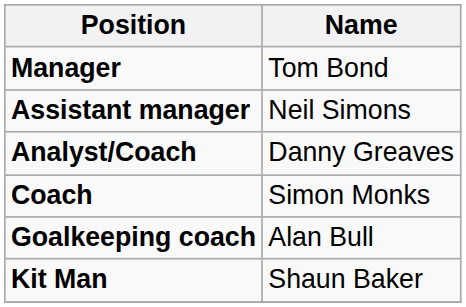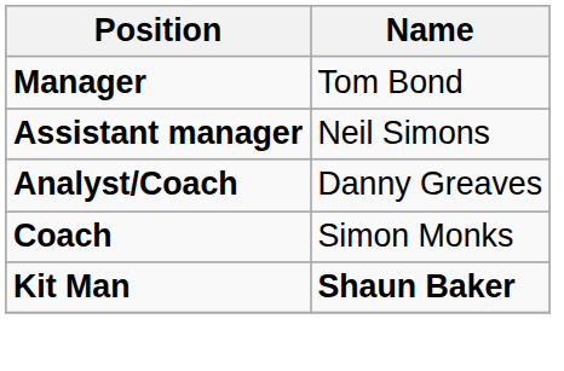- row: Goalkeeping coach | Alan Bull
Kit Man | Name: normal -> bold
